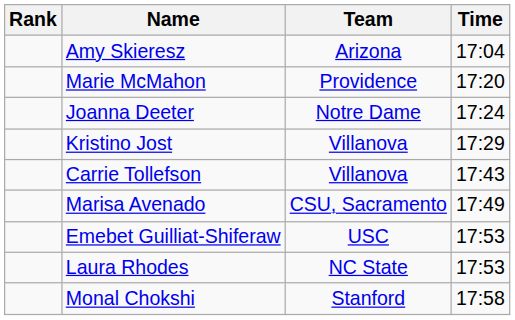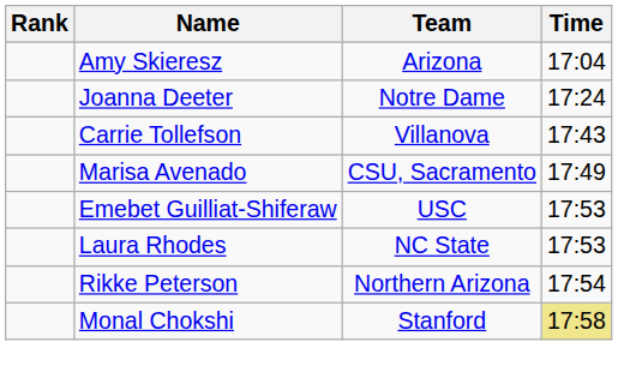- row: Marie McMahon | Providence | 17:20
- row: Kristino Jost | Villanova | 17:29
+ row: Rikke Peterson | Northern Arizona | 17:54
Monal Chokshi | Time: no background -> khaki background
